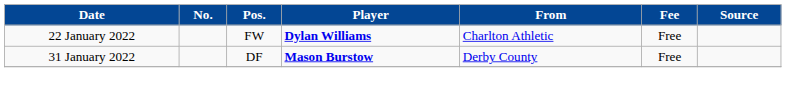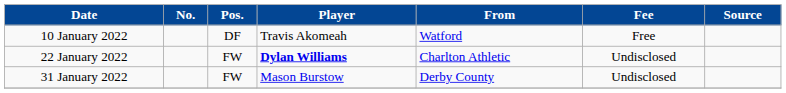+ row: 10 January 2022 | DF | Travis Akomeah | Watford | Free
22 January 2022 | Fee: Free -> Undisclosed
31 January 2022 | Pos.: DF -> FW
31 January 2022 | Player: bold -> normal
31 January 2022 | Fee: Free -> Undisclosed
